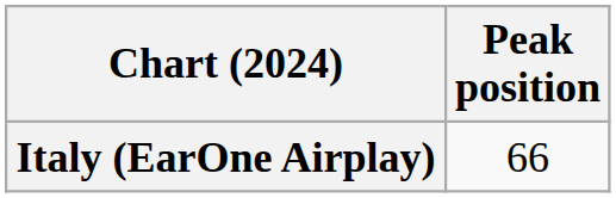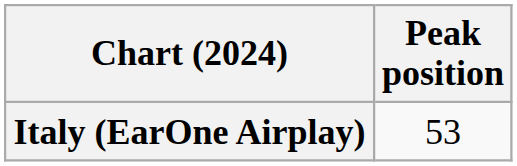Italy (EarOne Airplay) | Peak position: 66 -> 53
